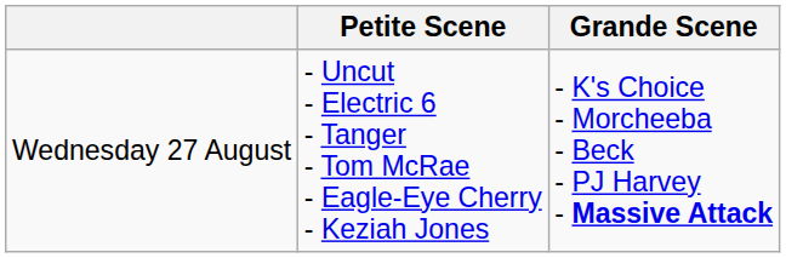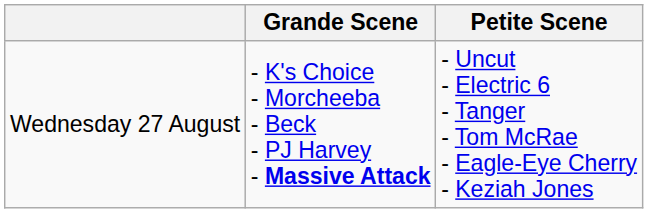columns swapped: Grande Scene <-> Petite Scene
